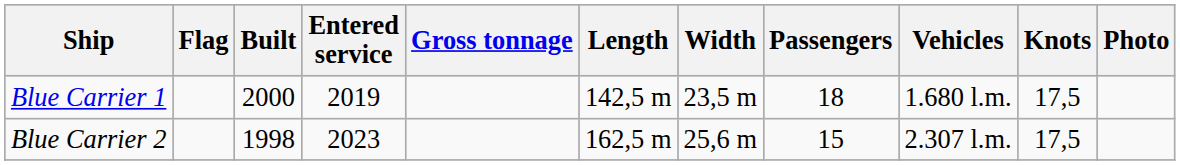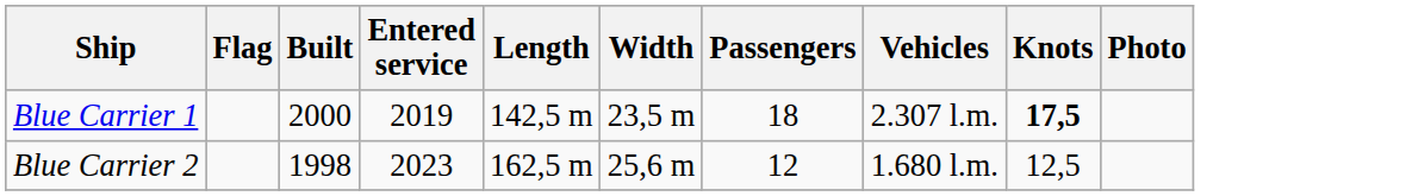- column: Gross tonnage
Blue Carrier 1 | Vehicles: 1.680 l.m. -> 2.307 l.m.
Blue Carrier 1 | Knots: normal -> bold
Blue Carrier 2 | Passengers: 15 -> 12
Blue Carrier 2 | Vehicles: 2.307 l.m. -> 1.680 l.m.
Blue Carrier 2 | Knots: 17,5 -> 12,5
